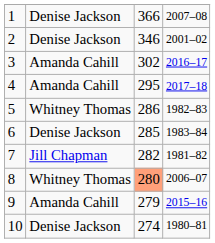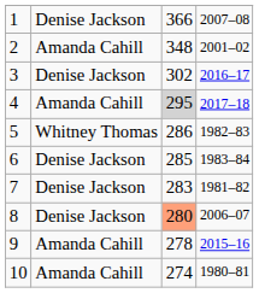2 | column 2: Denise Jackson -> Amanda Cahill
2 | column 3: 346 -> 348
3 | column 2: Amanda Cahill -> Denise Jackson
4 | column 3: no background -> lightgrey background
7 | column 2: Jill Chapman -> Denise Jackson
7 | column 3: 282 -> 283
8 | column 2: Whitney Thomas -> Denise Jackson
9 | column 3: 279 -> 278
10 | column 2: Denise Jackson -> Amanda Cahill
